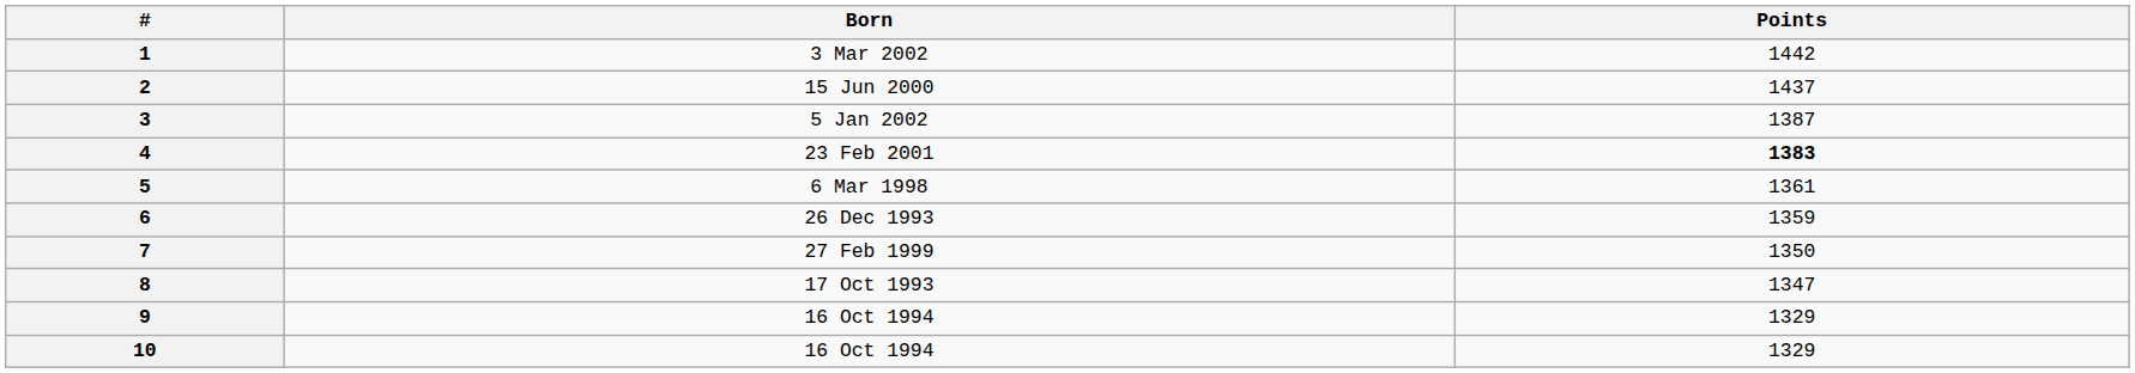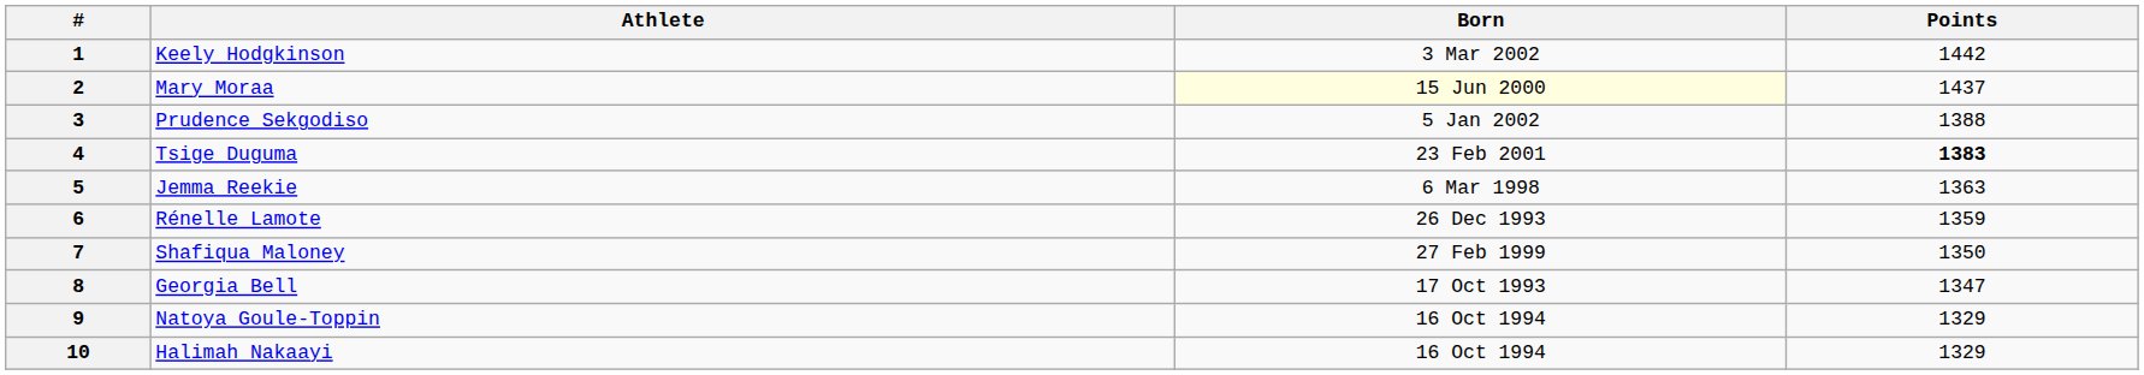+ column: Athlete | Keely Hodgkinson | Mary Moraa | Prudence Sekgodiso | Tsige Duguma | Jemma Reekie | Rénelle Lamote | Shafiqua Maloney | Georgia Bell | Natoya Goule-Toppin | Halimah Nakaayi
2 | Born: no background -> lightyellow background
3 | Points: 1387 -> 1388
5 | Points: 1361 -> 1363
